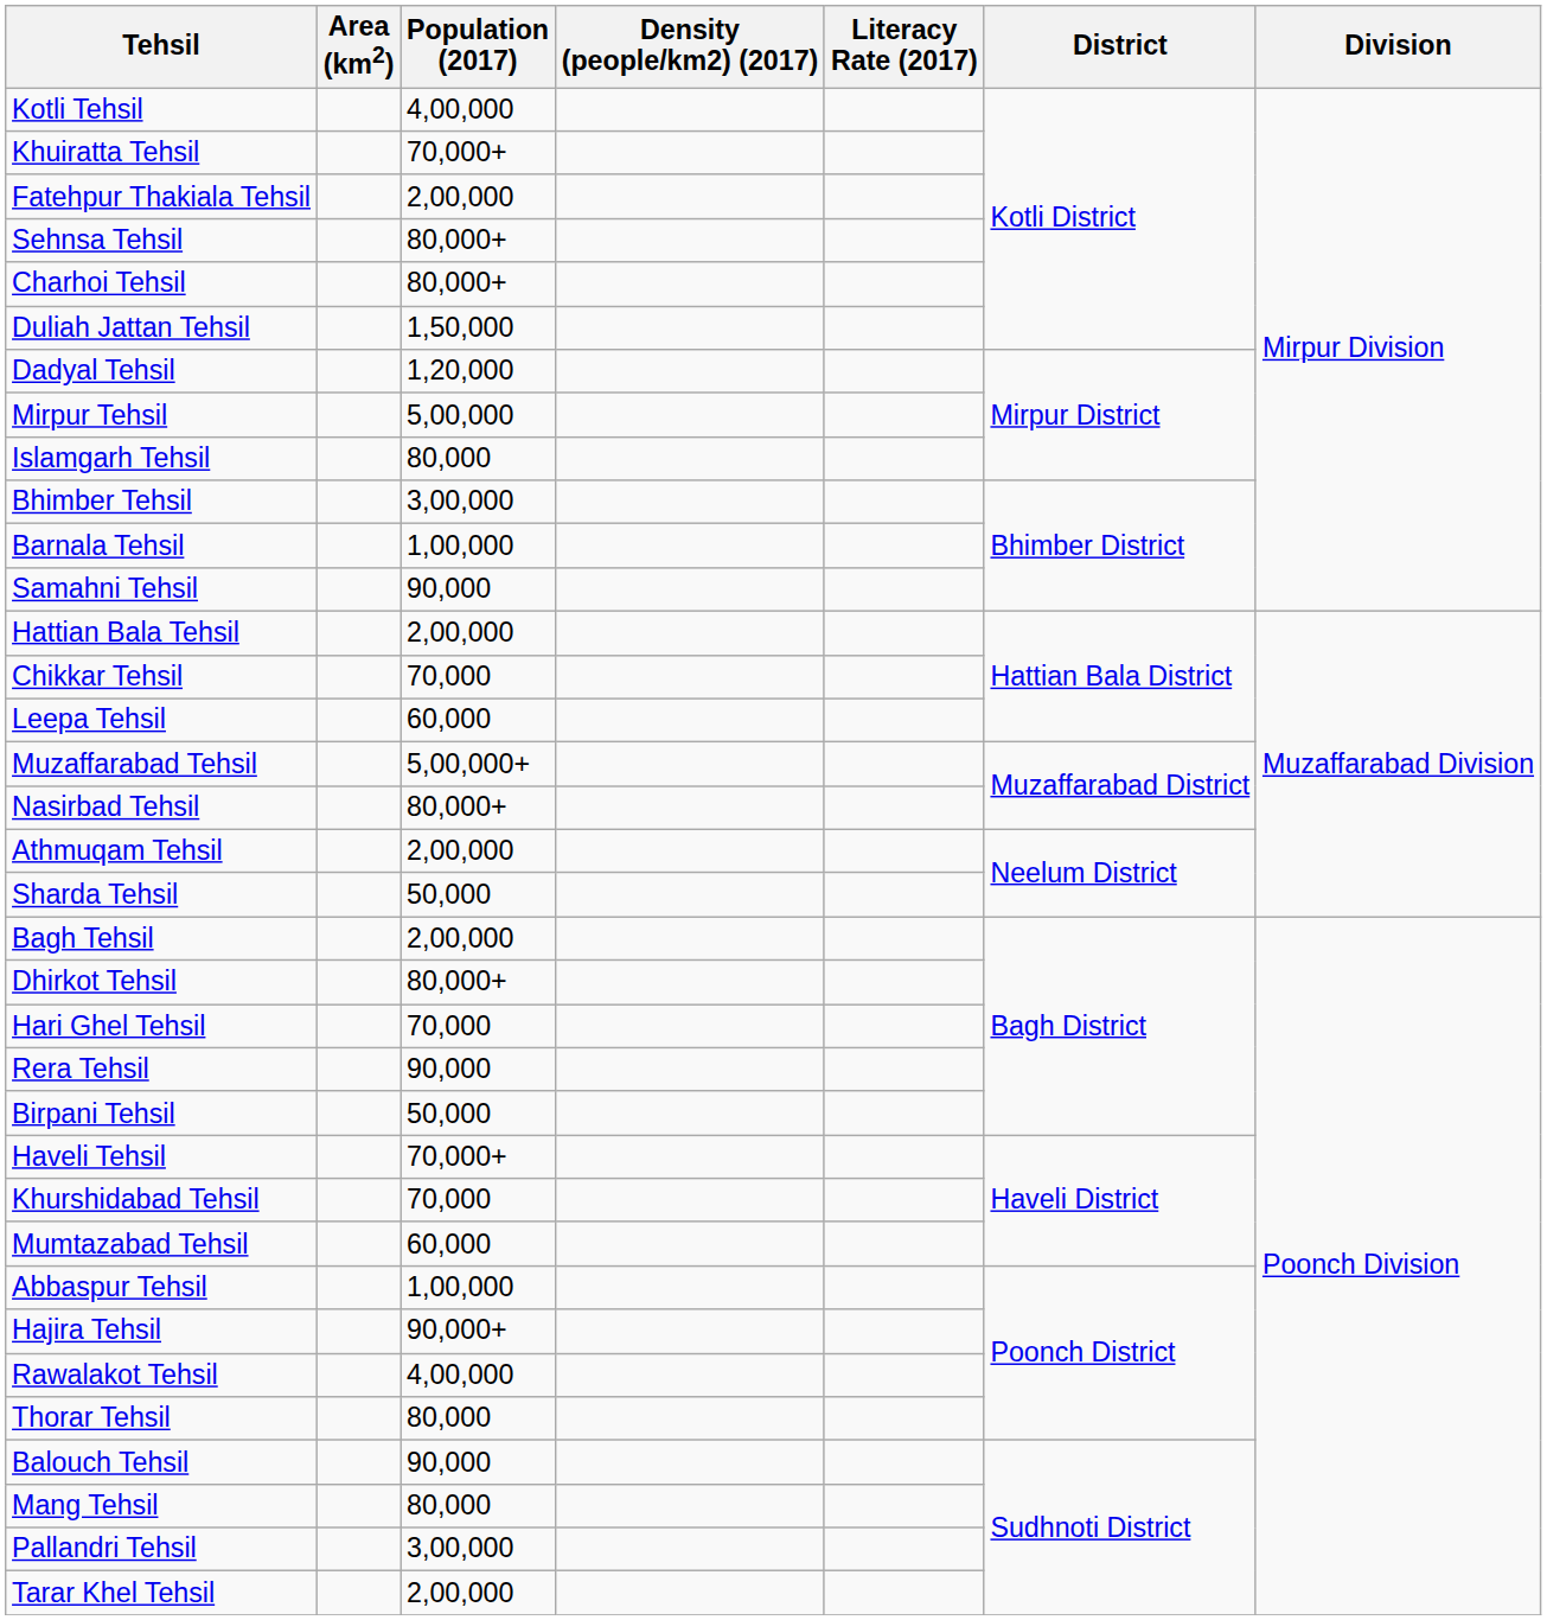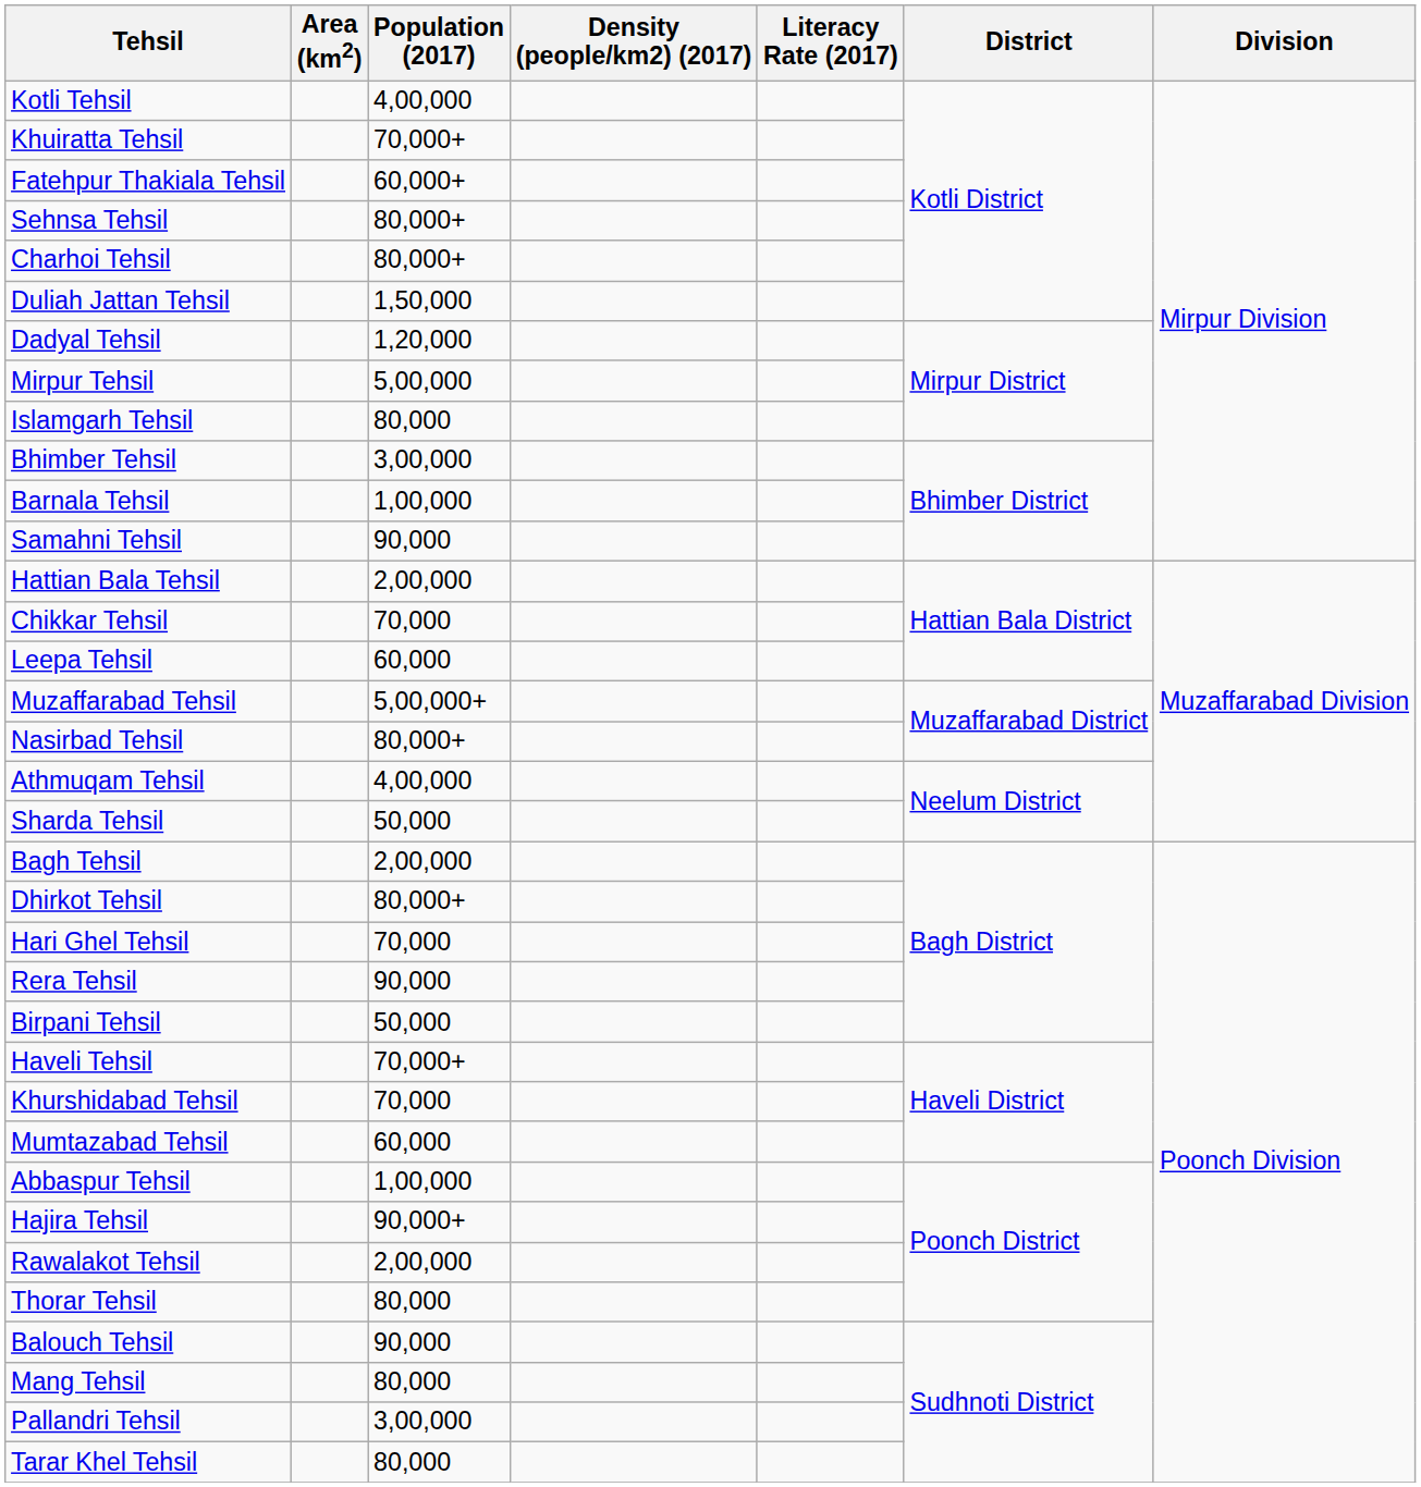Fatehpur Thakiala Tehsil | Population (2017): 2,00,000 -> 60,000+
Athmuqam Tehsil | Population (2017): 2,00,000 -> 4,00,000
Rawalakot Tehsil | Population (2017): 4,00,000 -> 2,00,000
Tarar Khel Tehsil | Population (2017): 2,00,000 -> 80,000
